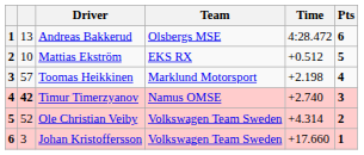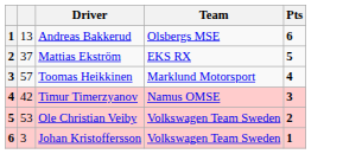- column: Time | 4:28.472 | +0.512 | +2.198 | +2.740 | +4.314 | +17.660
Mattias Ekström | column 2: 10 -> 37
Timur Timerzyanov | column 2: bold -> normal
Ole Christian Veiby | column 2: 52 -> 53
